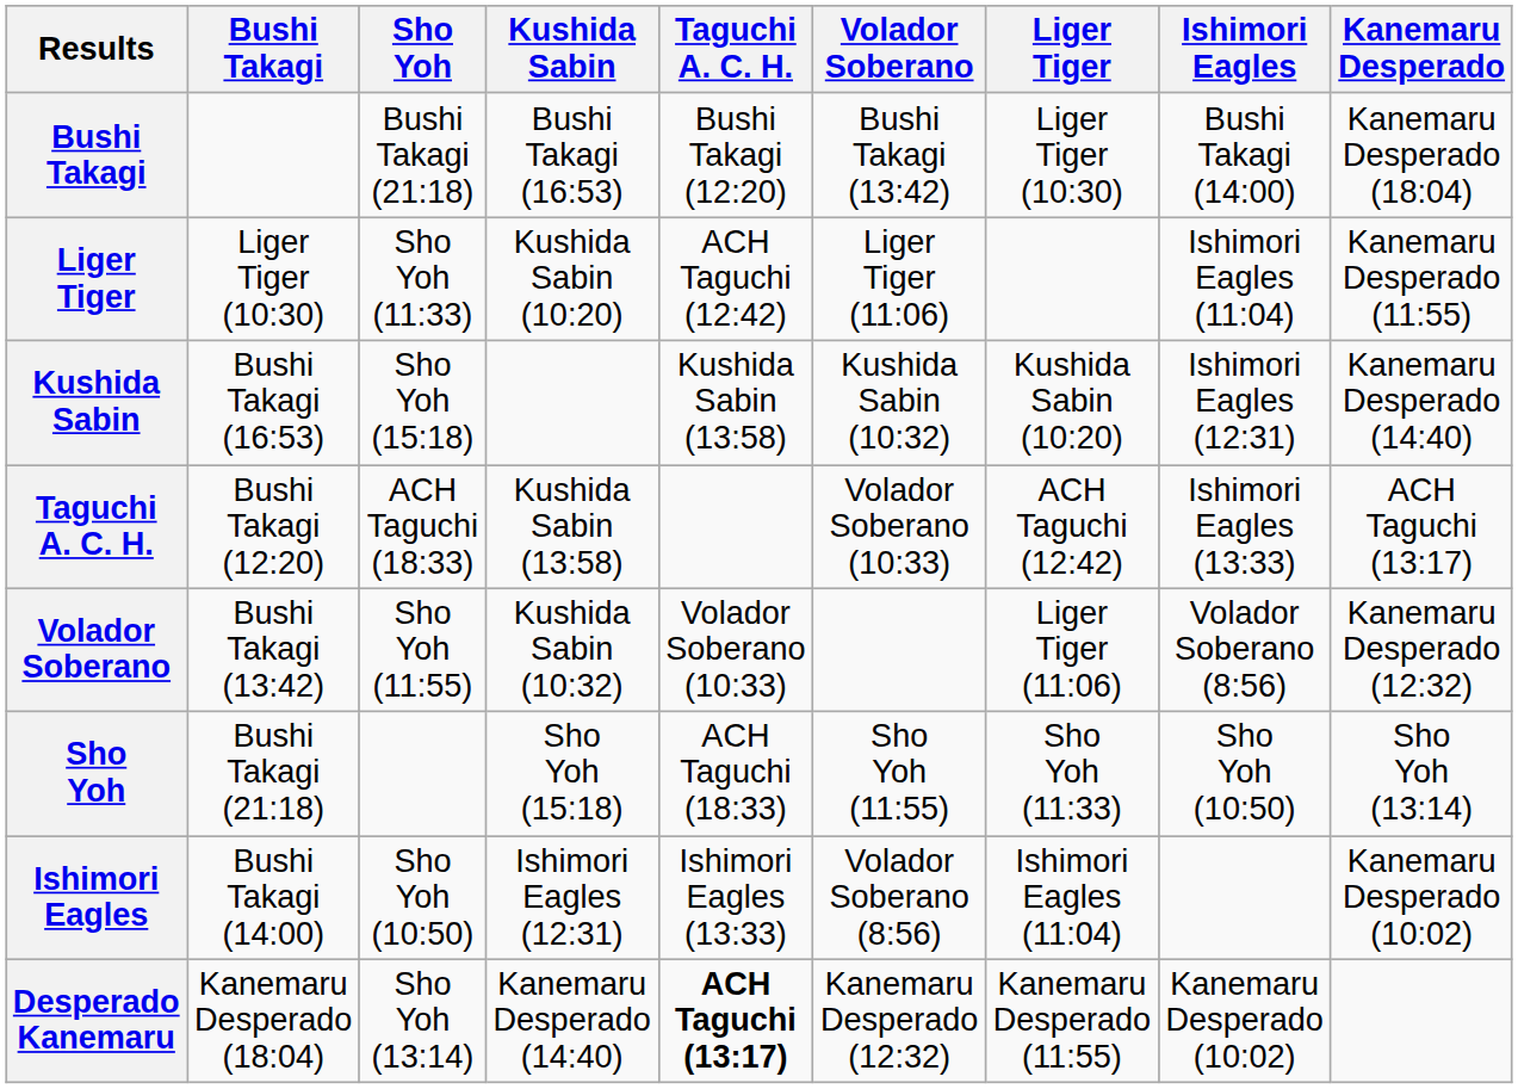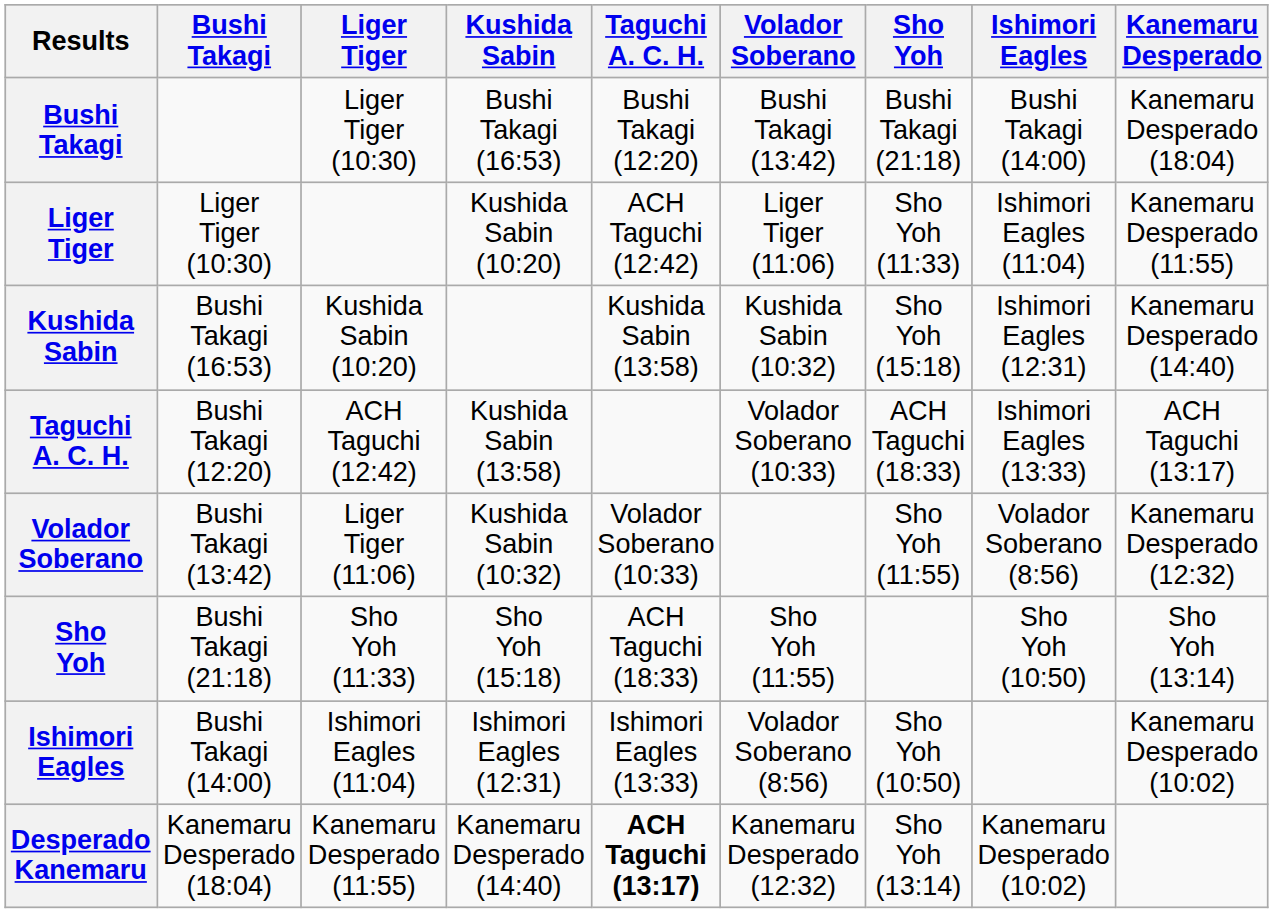columns swapped: Liger Tiger <-> Sho Yoh
